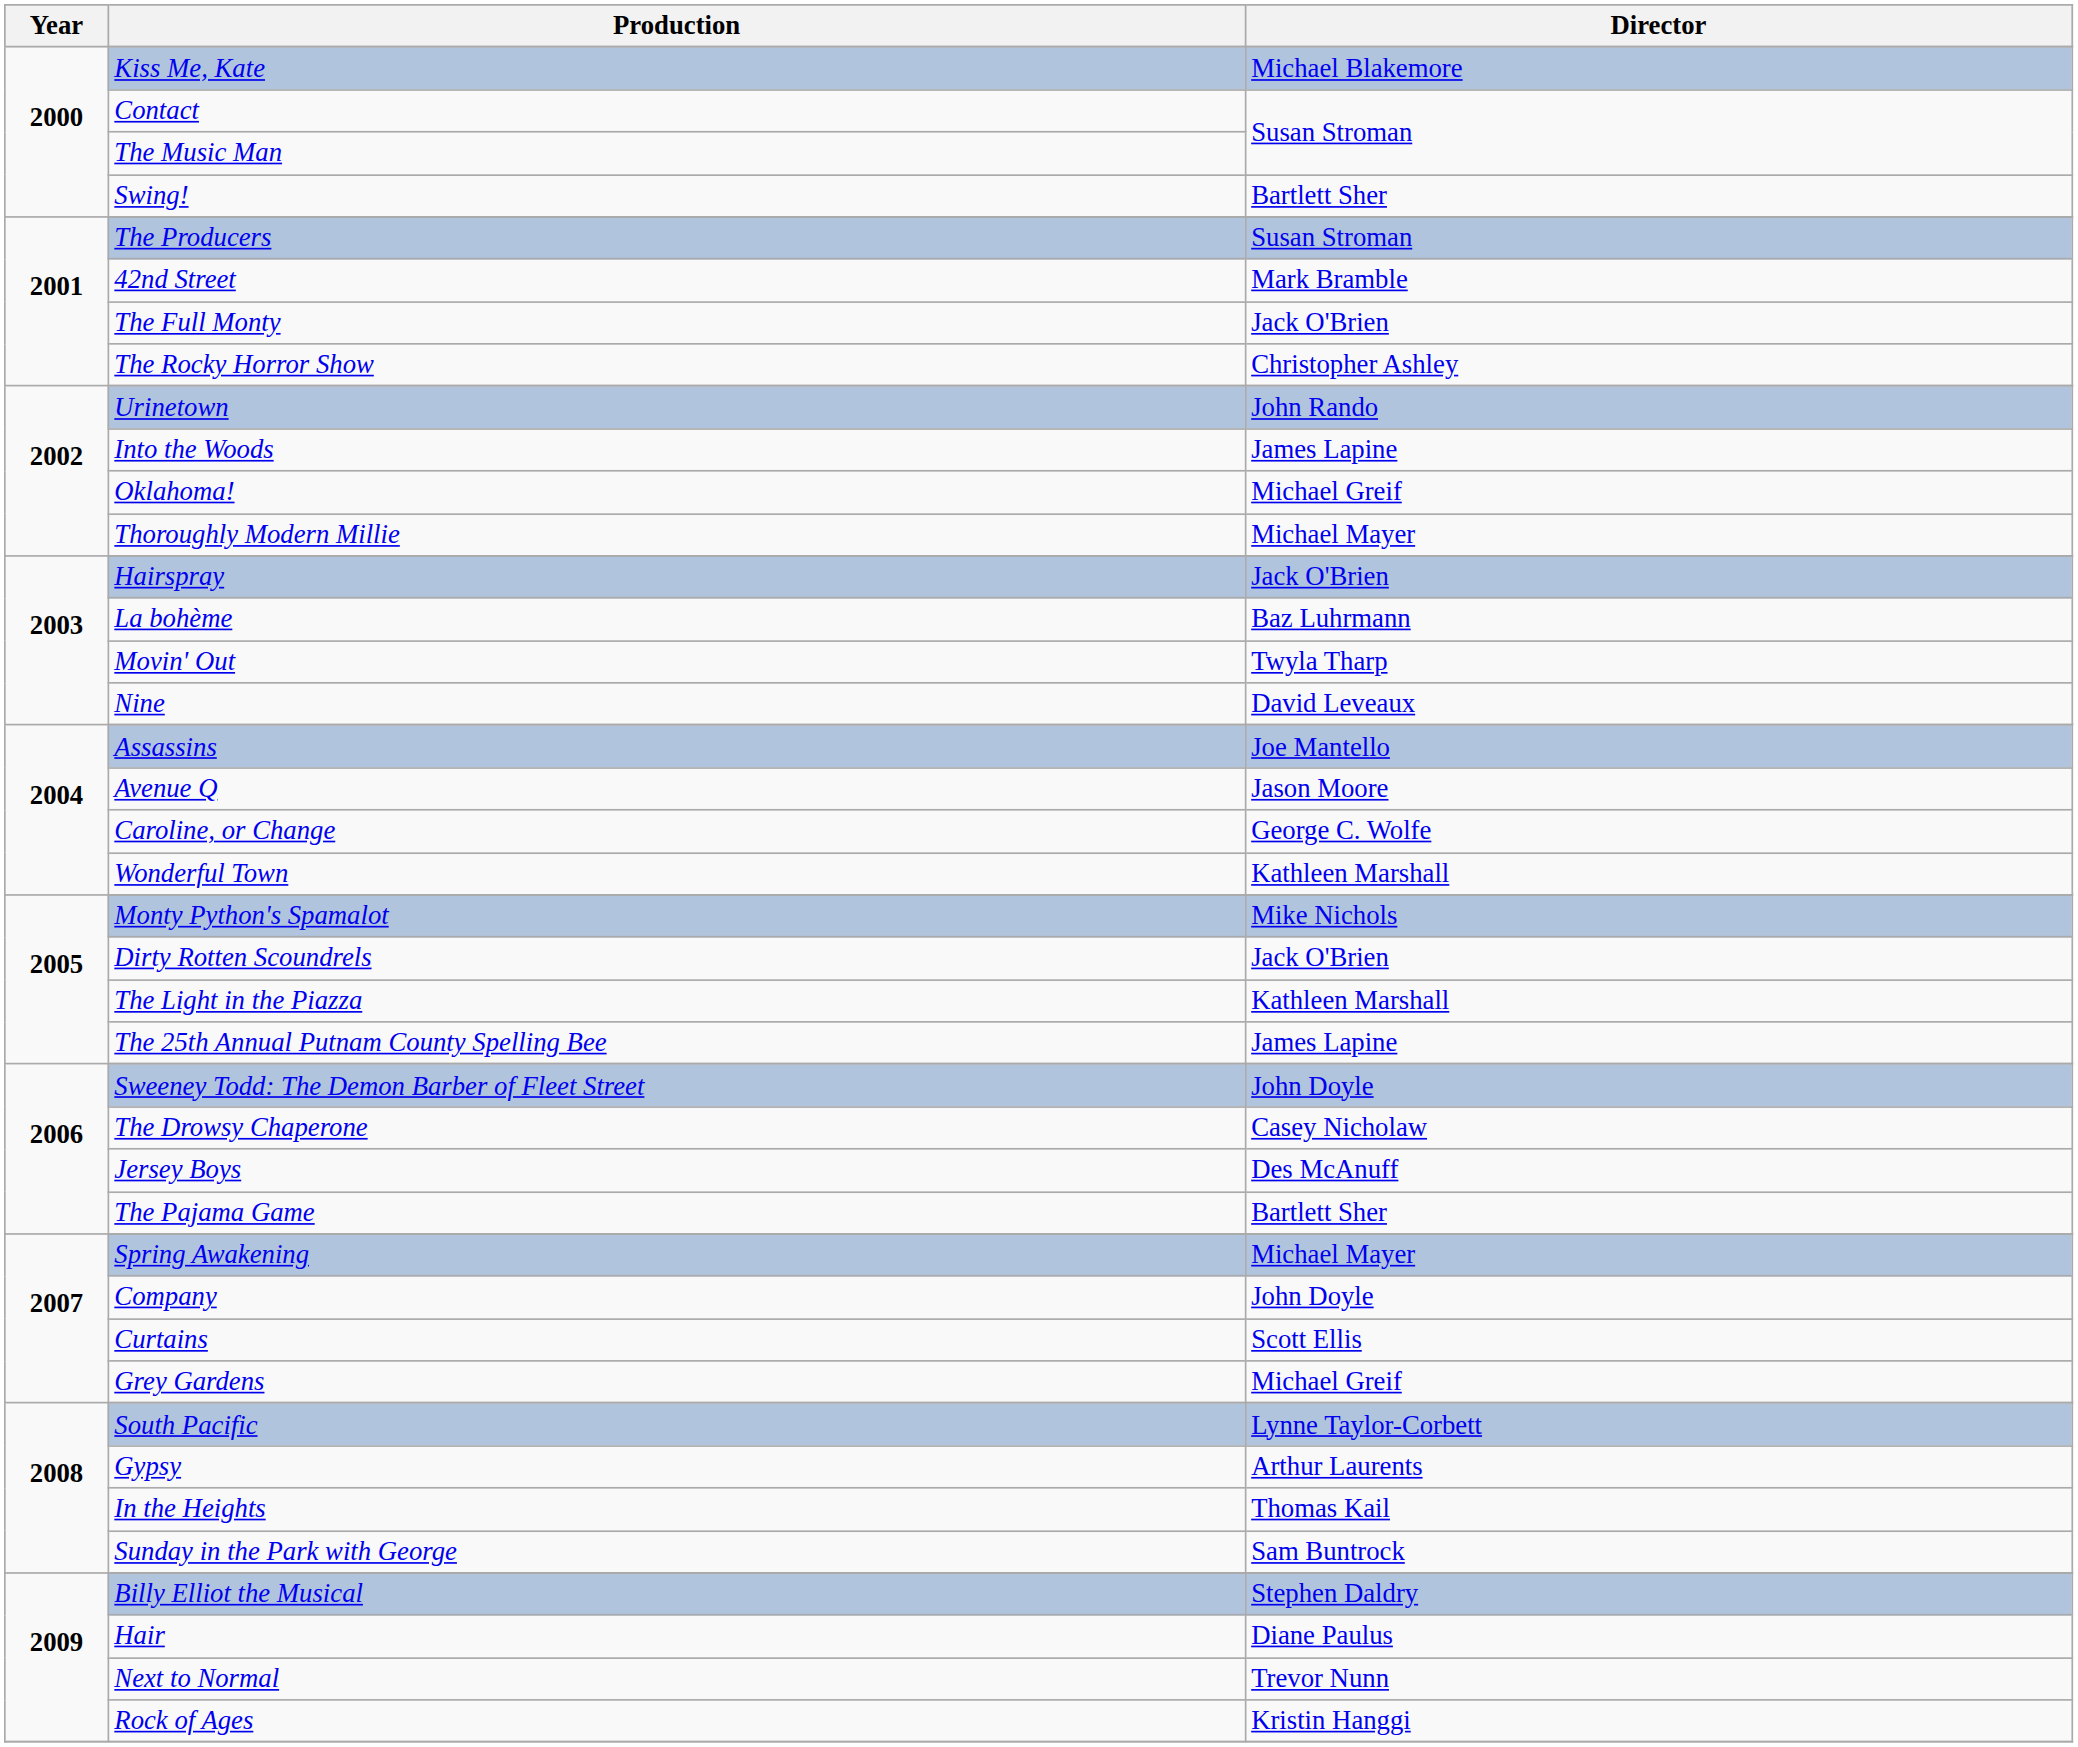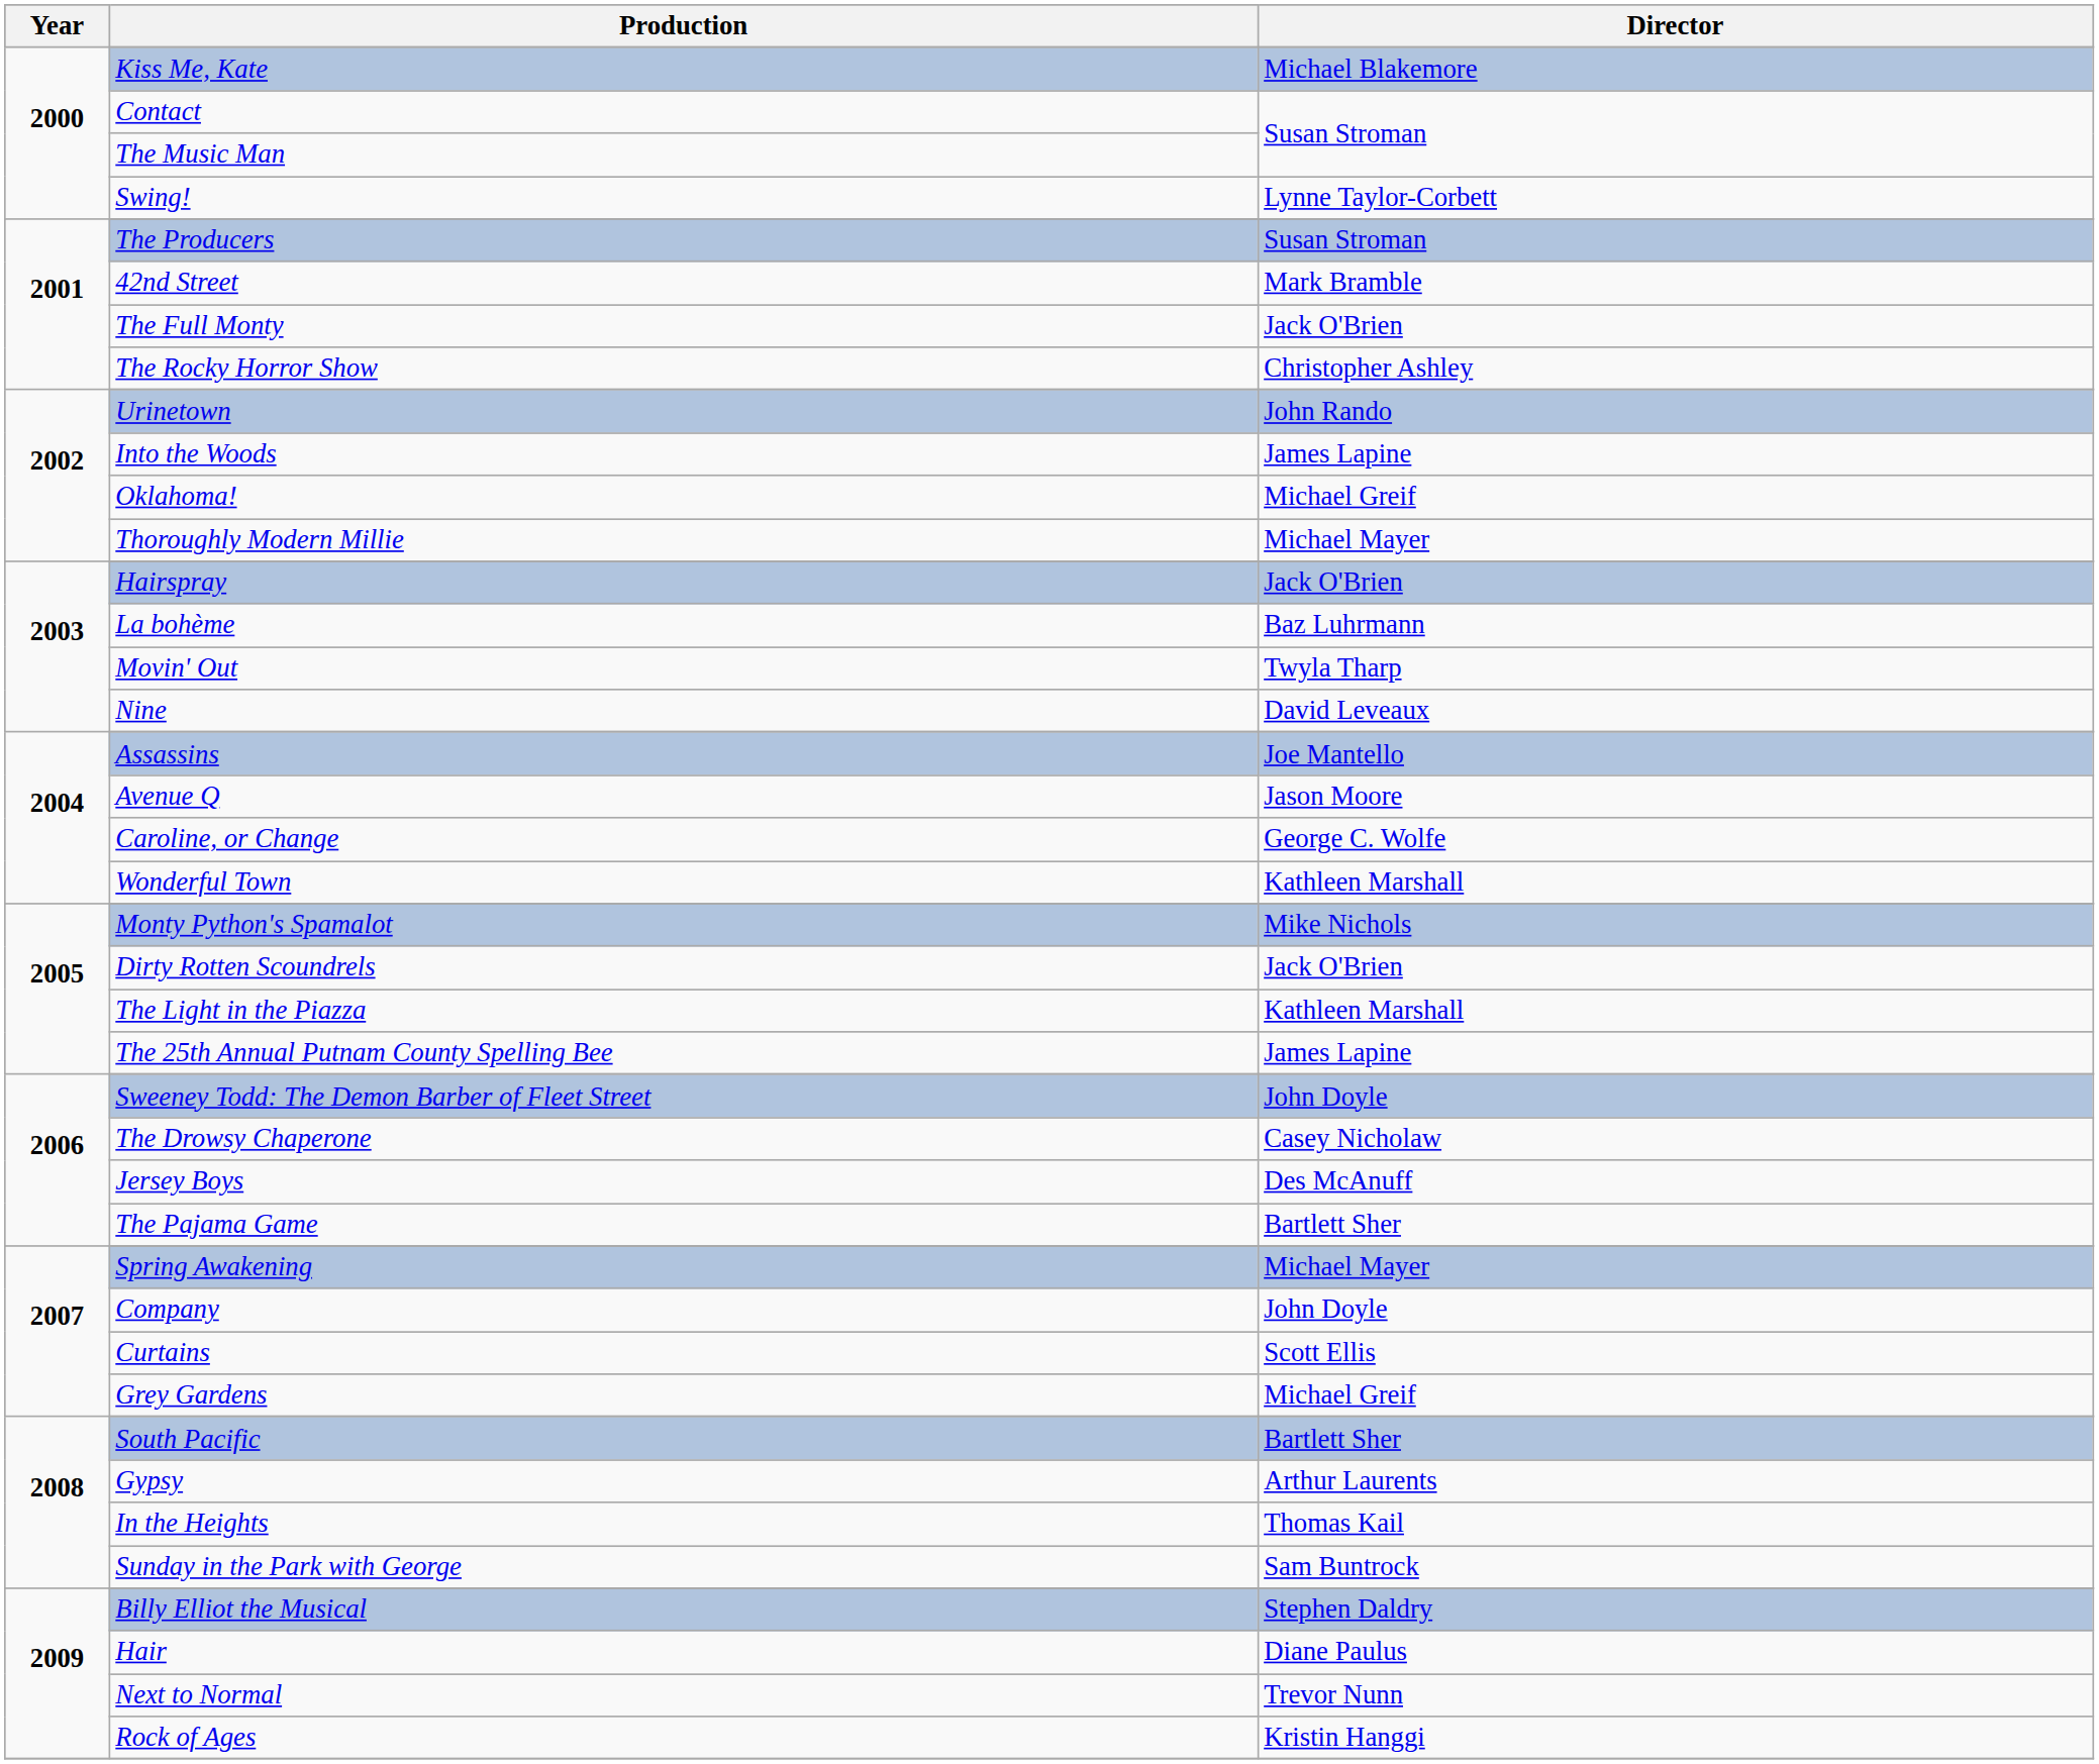Swing! | Director: Bartlett Sher -> Lynne Taylor-Corbett
South Pacific | Director: Lynne Taylor-Corbett -> Bartlett Sher
